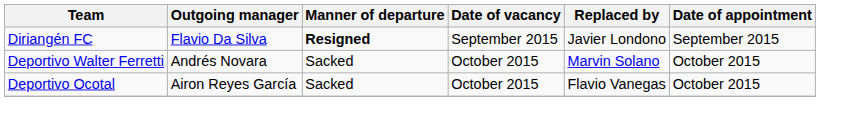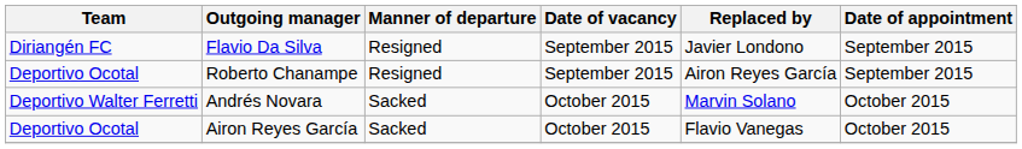Flavio Da Silva | Manner of departure: bold -> normal
+ row: Deportivo Ocotal | Roberto Chanampe | Resigned | September 2015 | Airon Reyes García | September 2015
